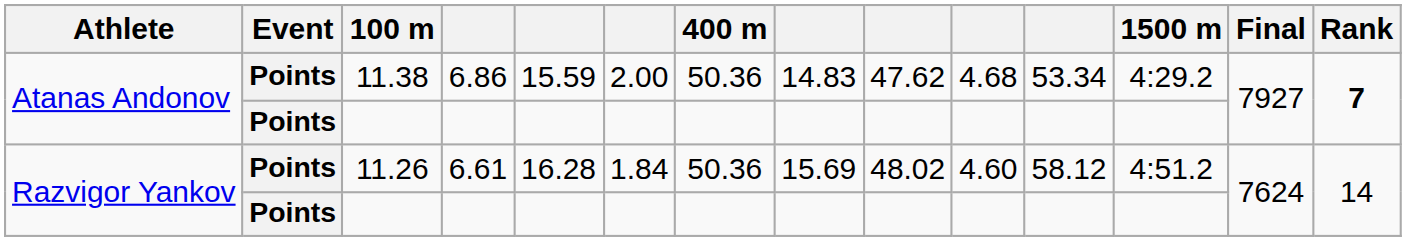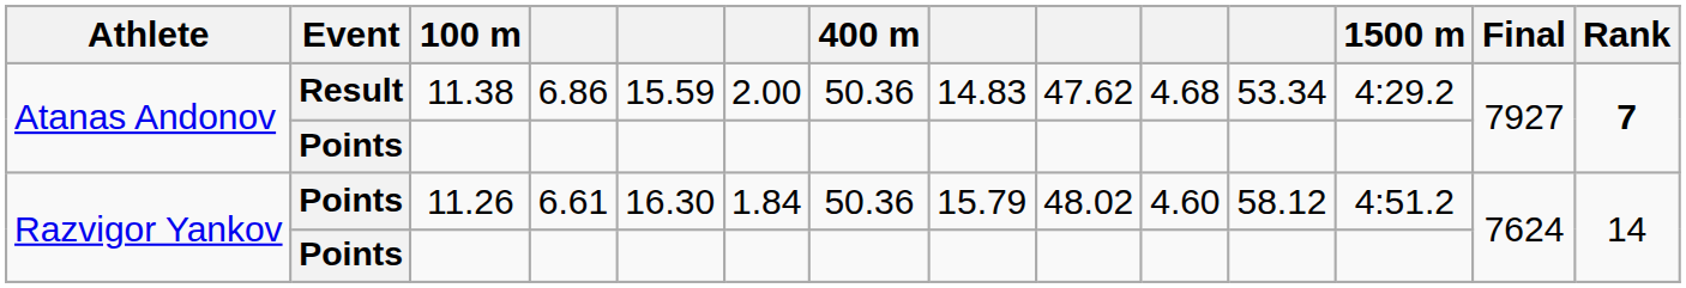11.38 | Event: Points -> Result
11.26 | column 5: 16.28 -> 16.30
11.26 | column 8: 15.69 -> 15.79
